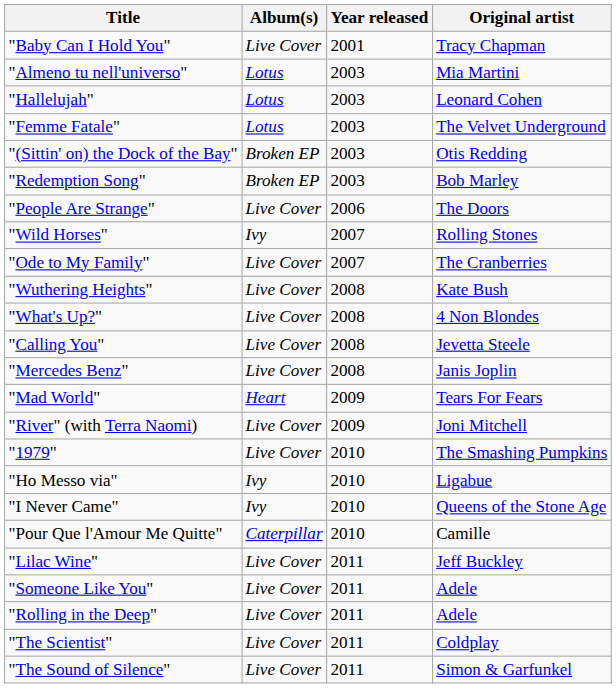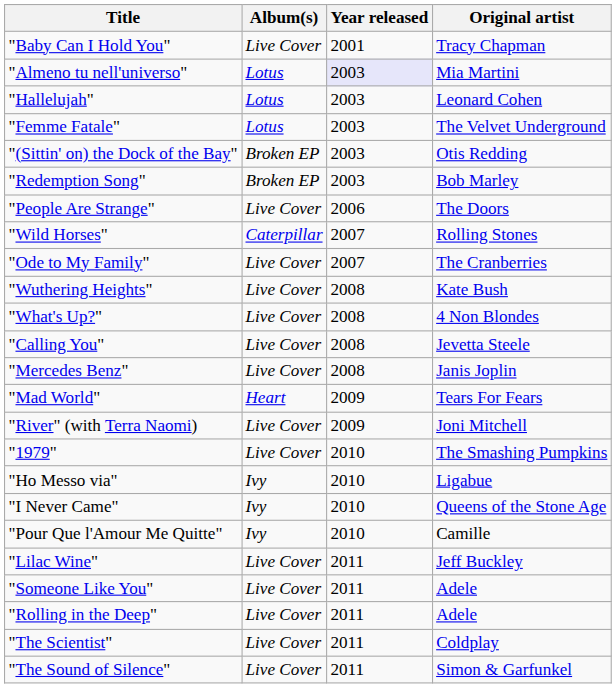"Almeno tu nell'universo" | Year released: no background -> lavender background
"Wild Horses" | Album(s): Ivy -> Caterpillar
"Pour Que l'Amour Me Quitte" | Album(s): Caterpillar -> Ivy
